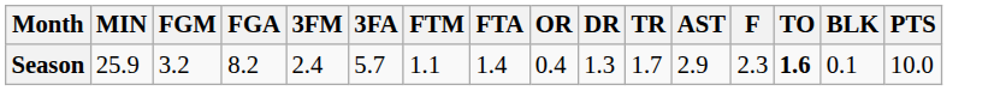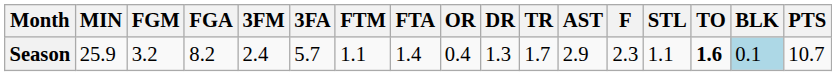+ column: STL | 1.1
Season | BLK: no background -> lightblue background
Season | PTS: 10.0 -> 10.7
